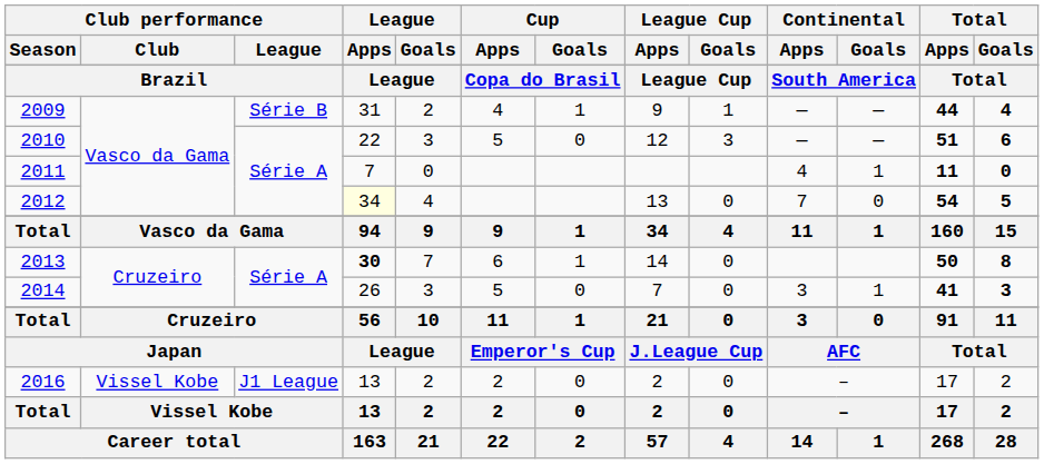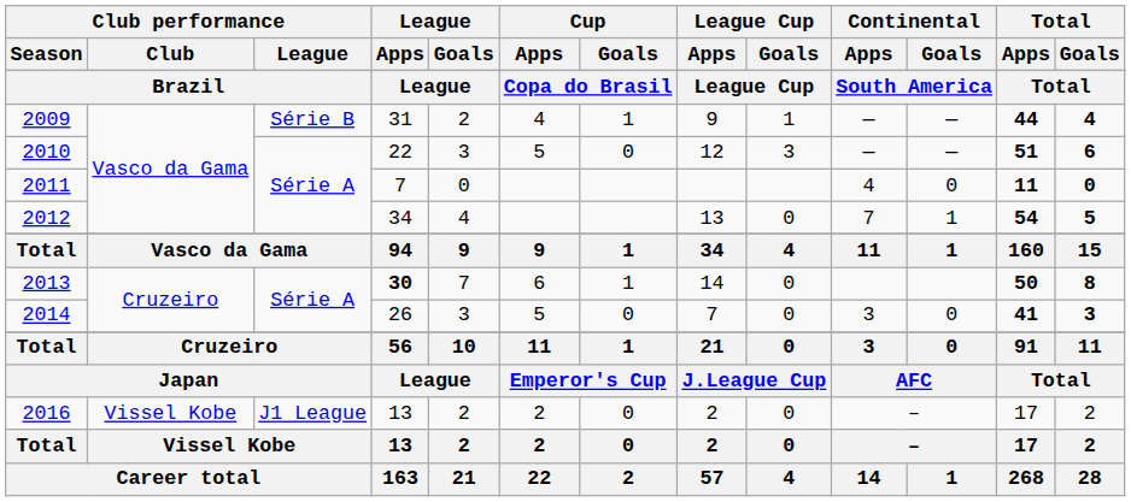2011 | Continental / Goals: 1 -> 0
2012 | League / Apps: lightyellow background -> no background
2012 | Continental / Goals: 0 -> 1
2014 | Continental / Goals: 1 -> 0
